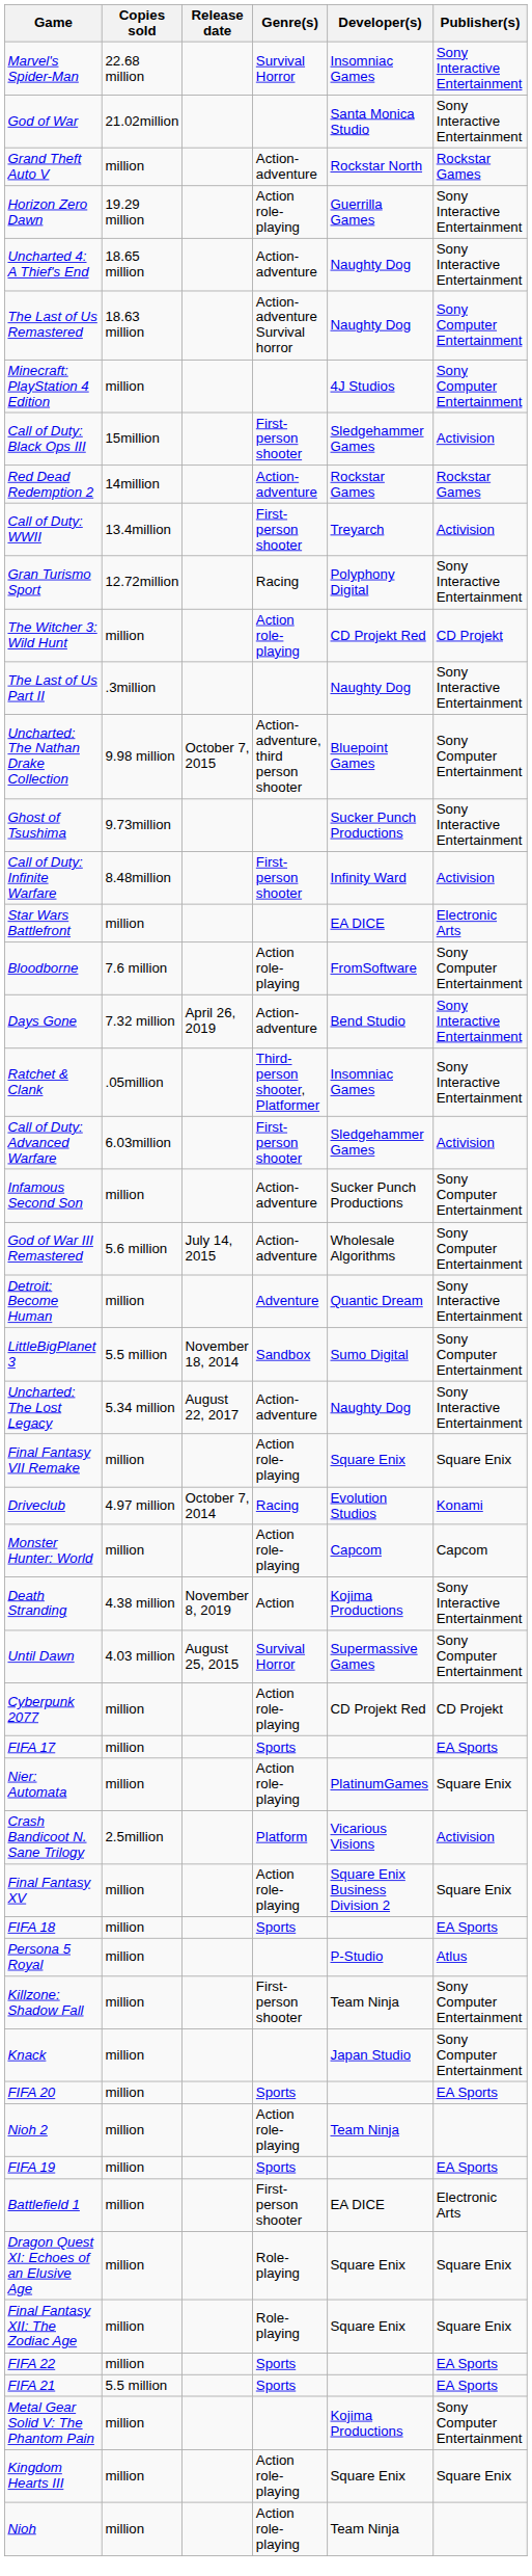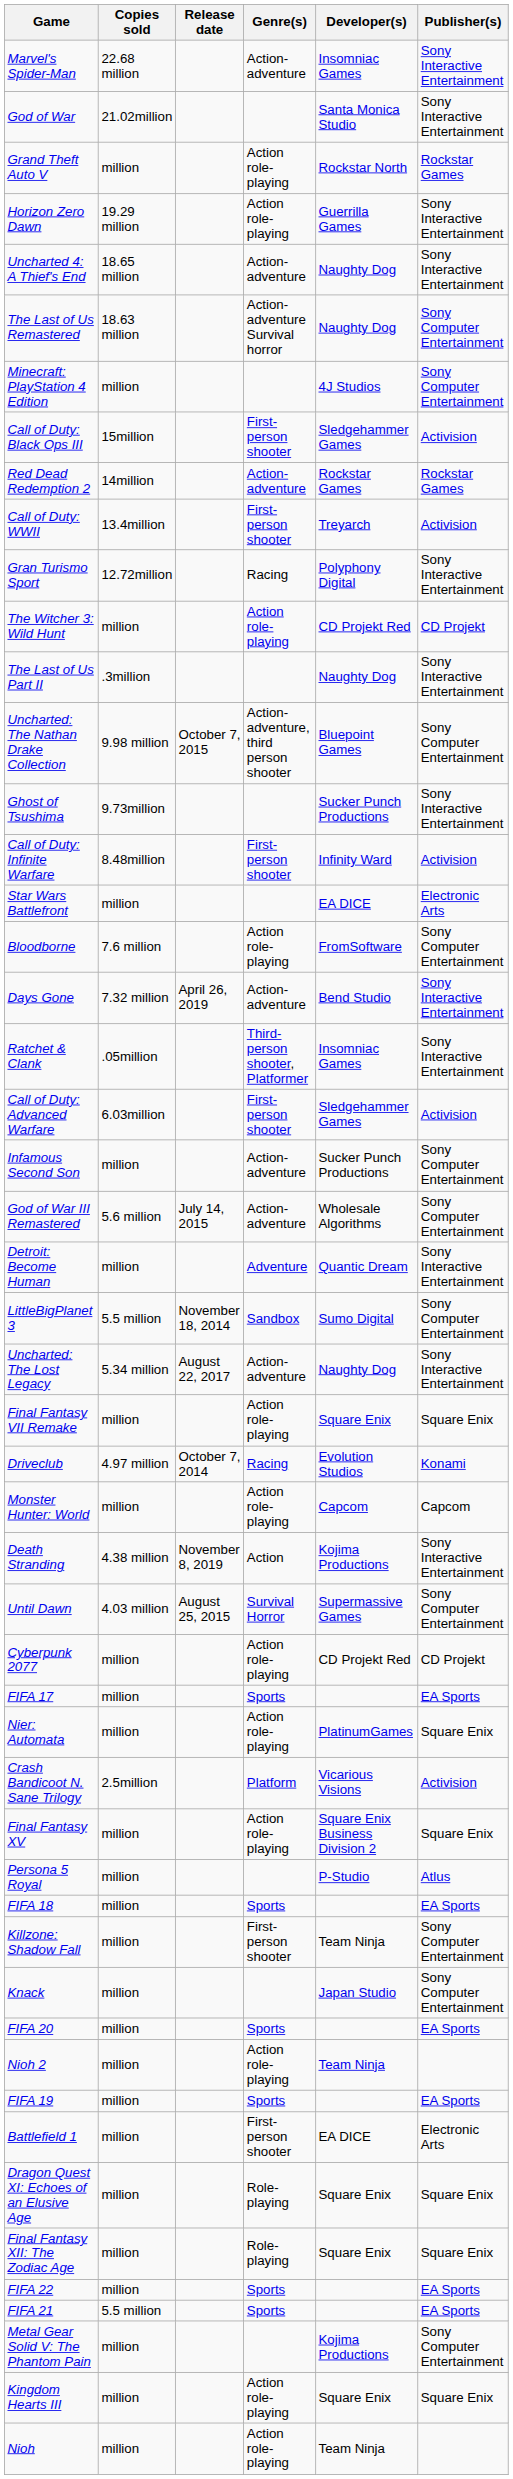Marvel's Spider-Man | Genre(s): Survival Horror -> Action-adventure
Grand Theft Auto V | Genre(s): Action-adventure -> Action role-playing
rows swapped: FIFA 18 <-> Persona 5 Royal
